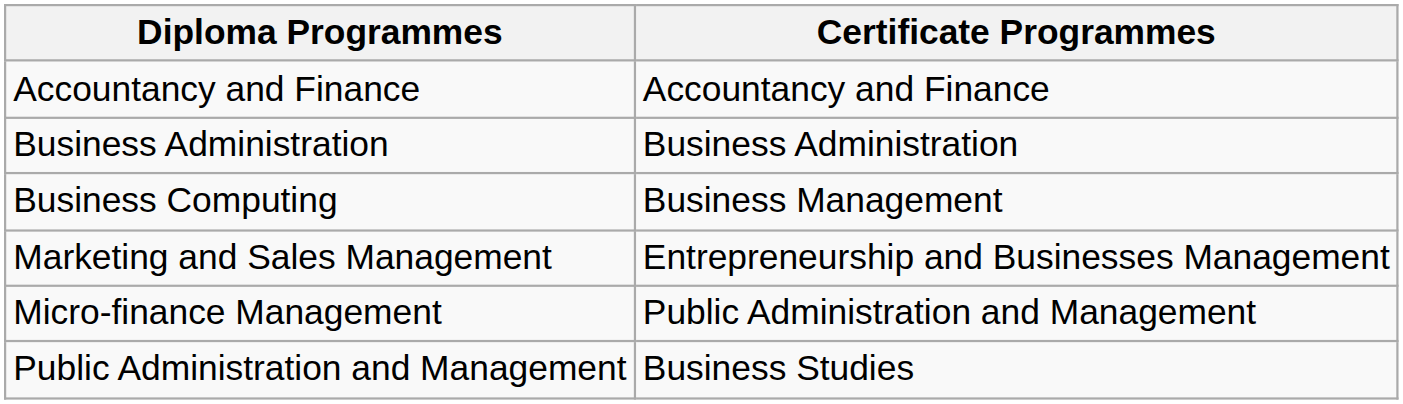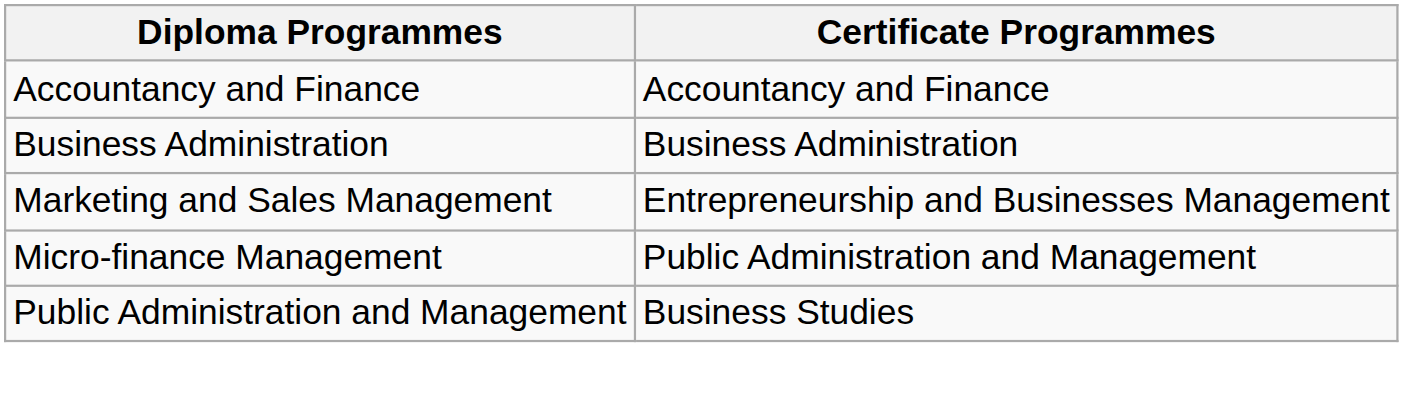- row: Business Computing | Business Management
